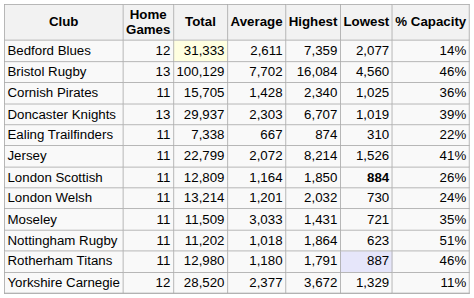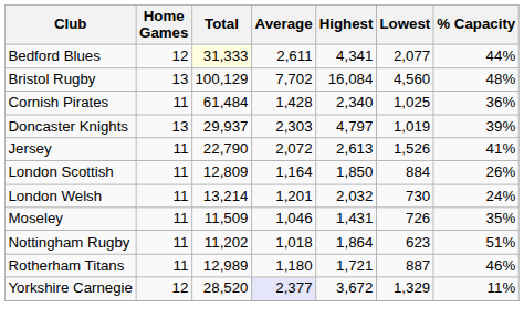Bedford Blues | Highest: 7,359 -> 4,341
Bedford Blues | % Capacity: 14% -> 44%
Bristol Rugby | % Capacity: 46% -> 48%
Cornish Pirates | Total: 15,705 -> 61,484
Doncaster Knights | Highest: 6,707 -> 4,797
- row: Ealing Trailfinders | 11 | 7,338 | 667 | 874 | 310 | 22%
Jersey | Total: 22,799 -> 22,790
Jersey | Highest: 8,214 -> 2,613
London Scottish | Lowest: bold -> normal
Moseley | Average: 3,033 -> 1,046
Moseley | Lowest: 721 -> 726
Rotherham Titans | Total: 12,980 -> 12,989
Rotherham Titans | Highest: 1,791 -> 1,721
Rotherham Titans | Lowest: lavender background -> no background
Yorkshire Carnegie | Average: no background -> lavender background
